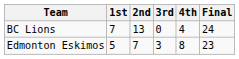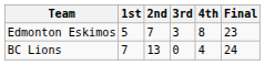rows swapped: BC Lions <-> Edmonton Eskimos
